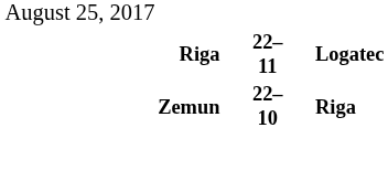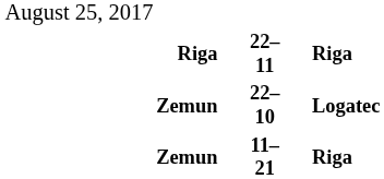22–11 | column 5: Logatec -> Riga
22–10 | column 5: Riga -> Logatec
+ row: Zemun | 11–21 | Riga
